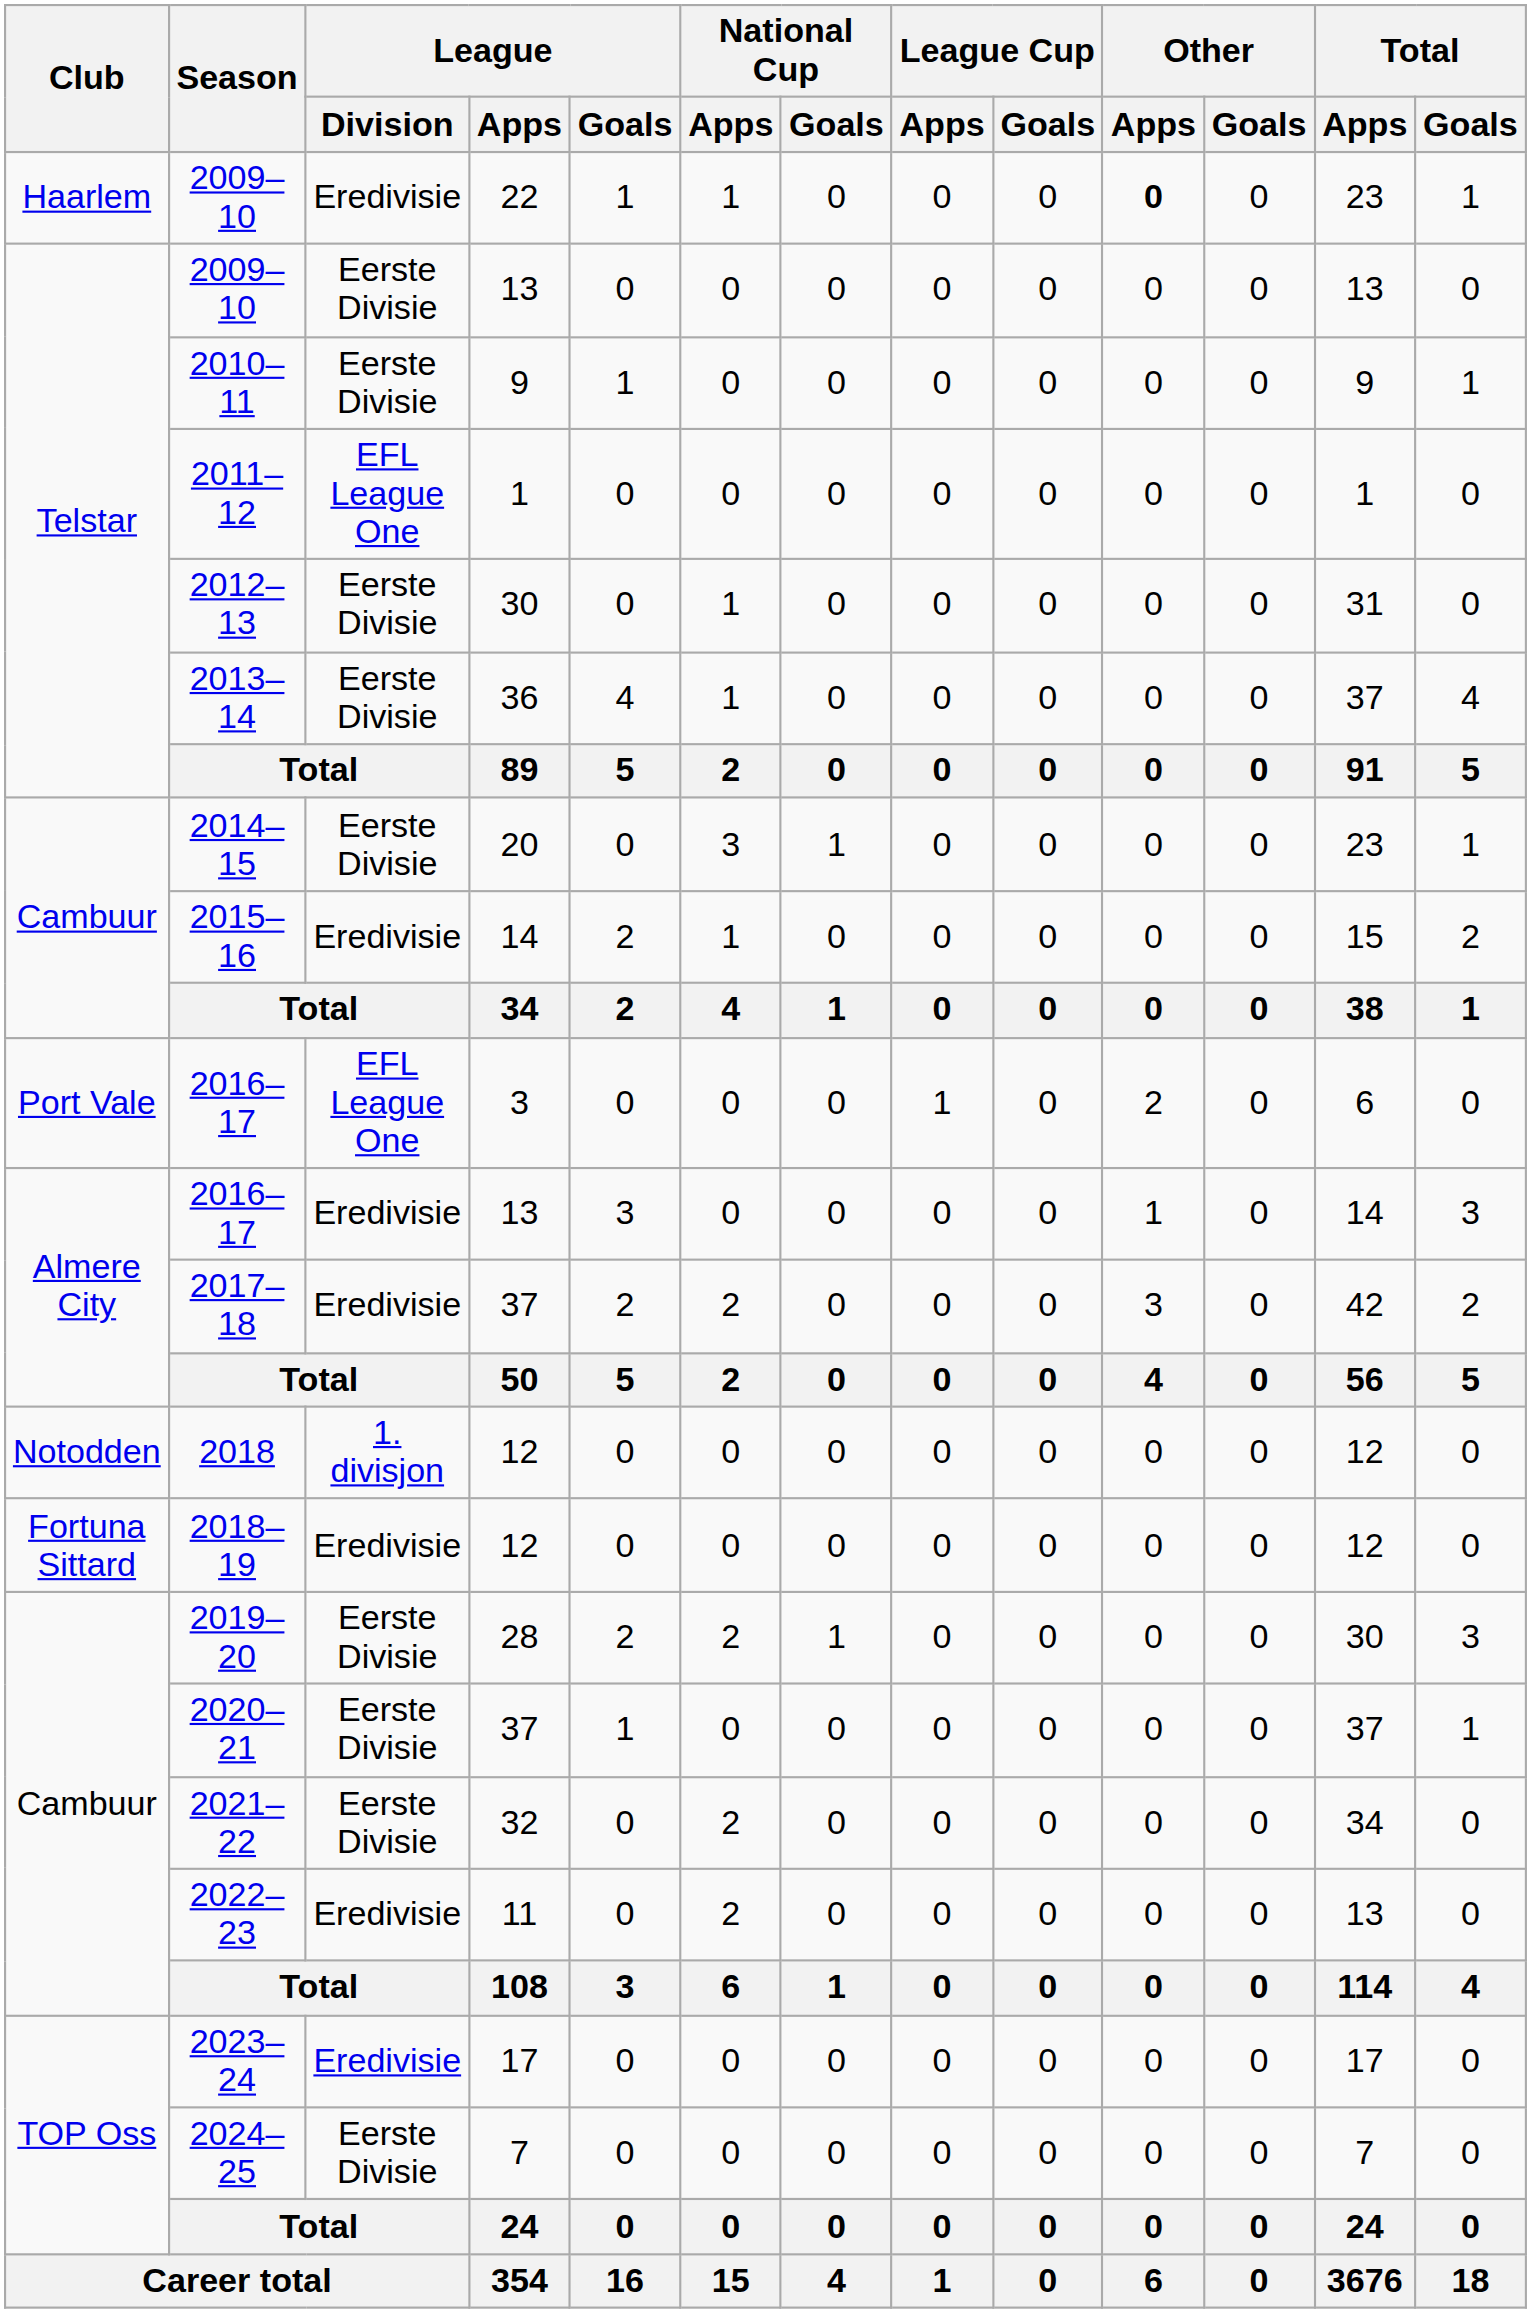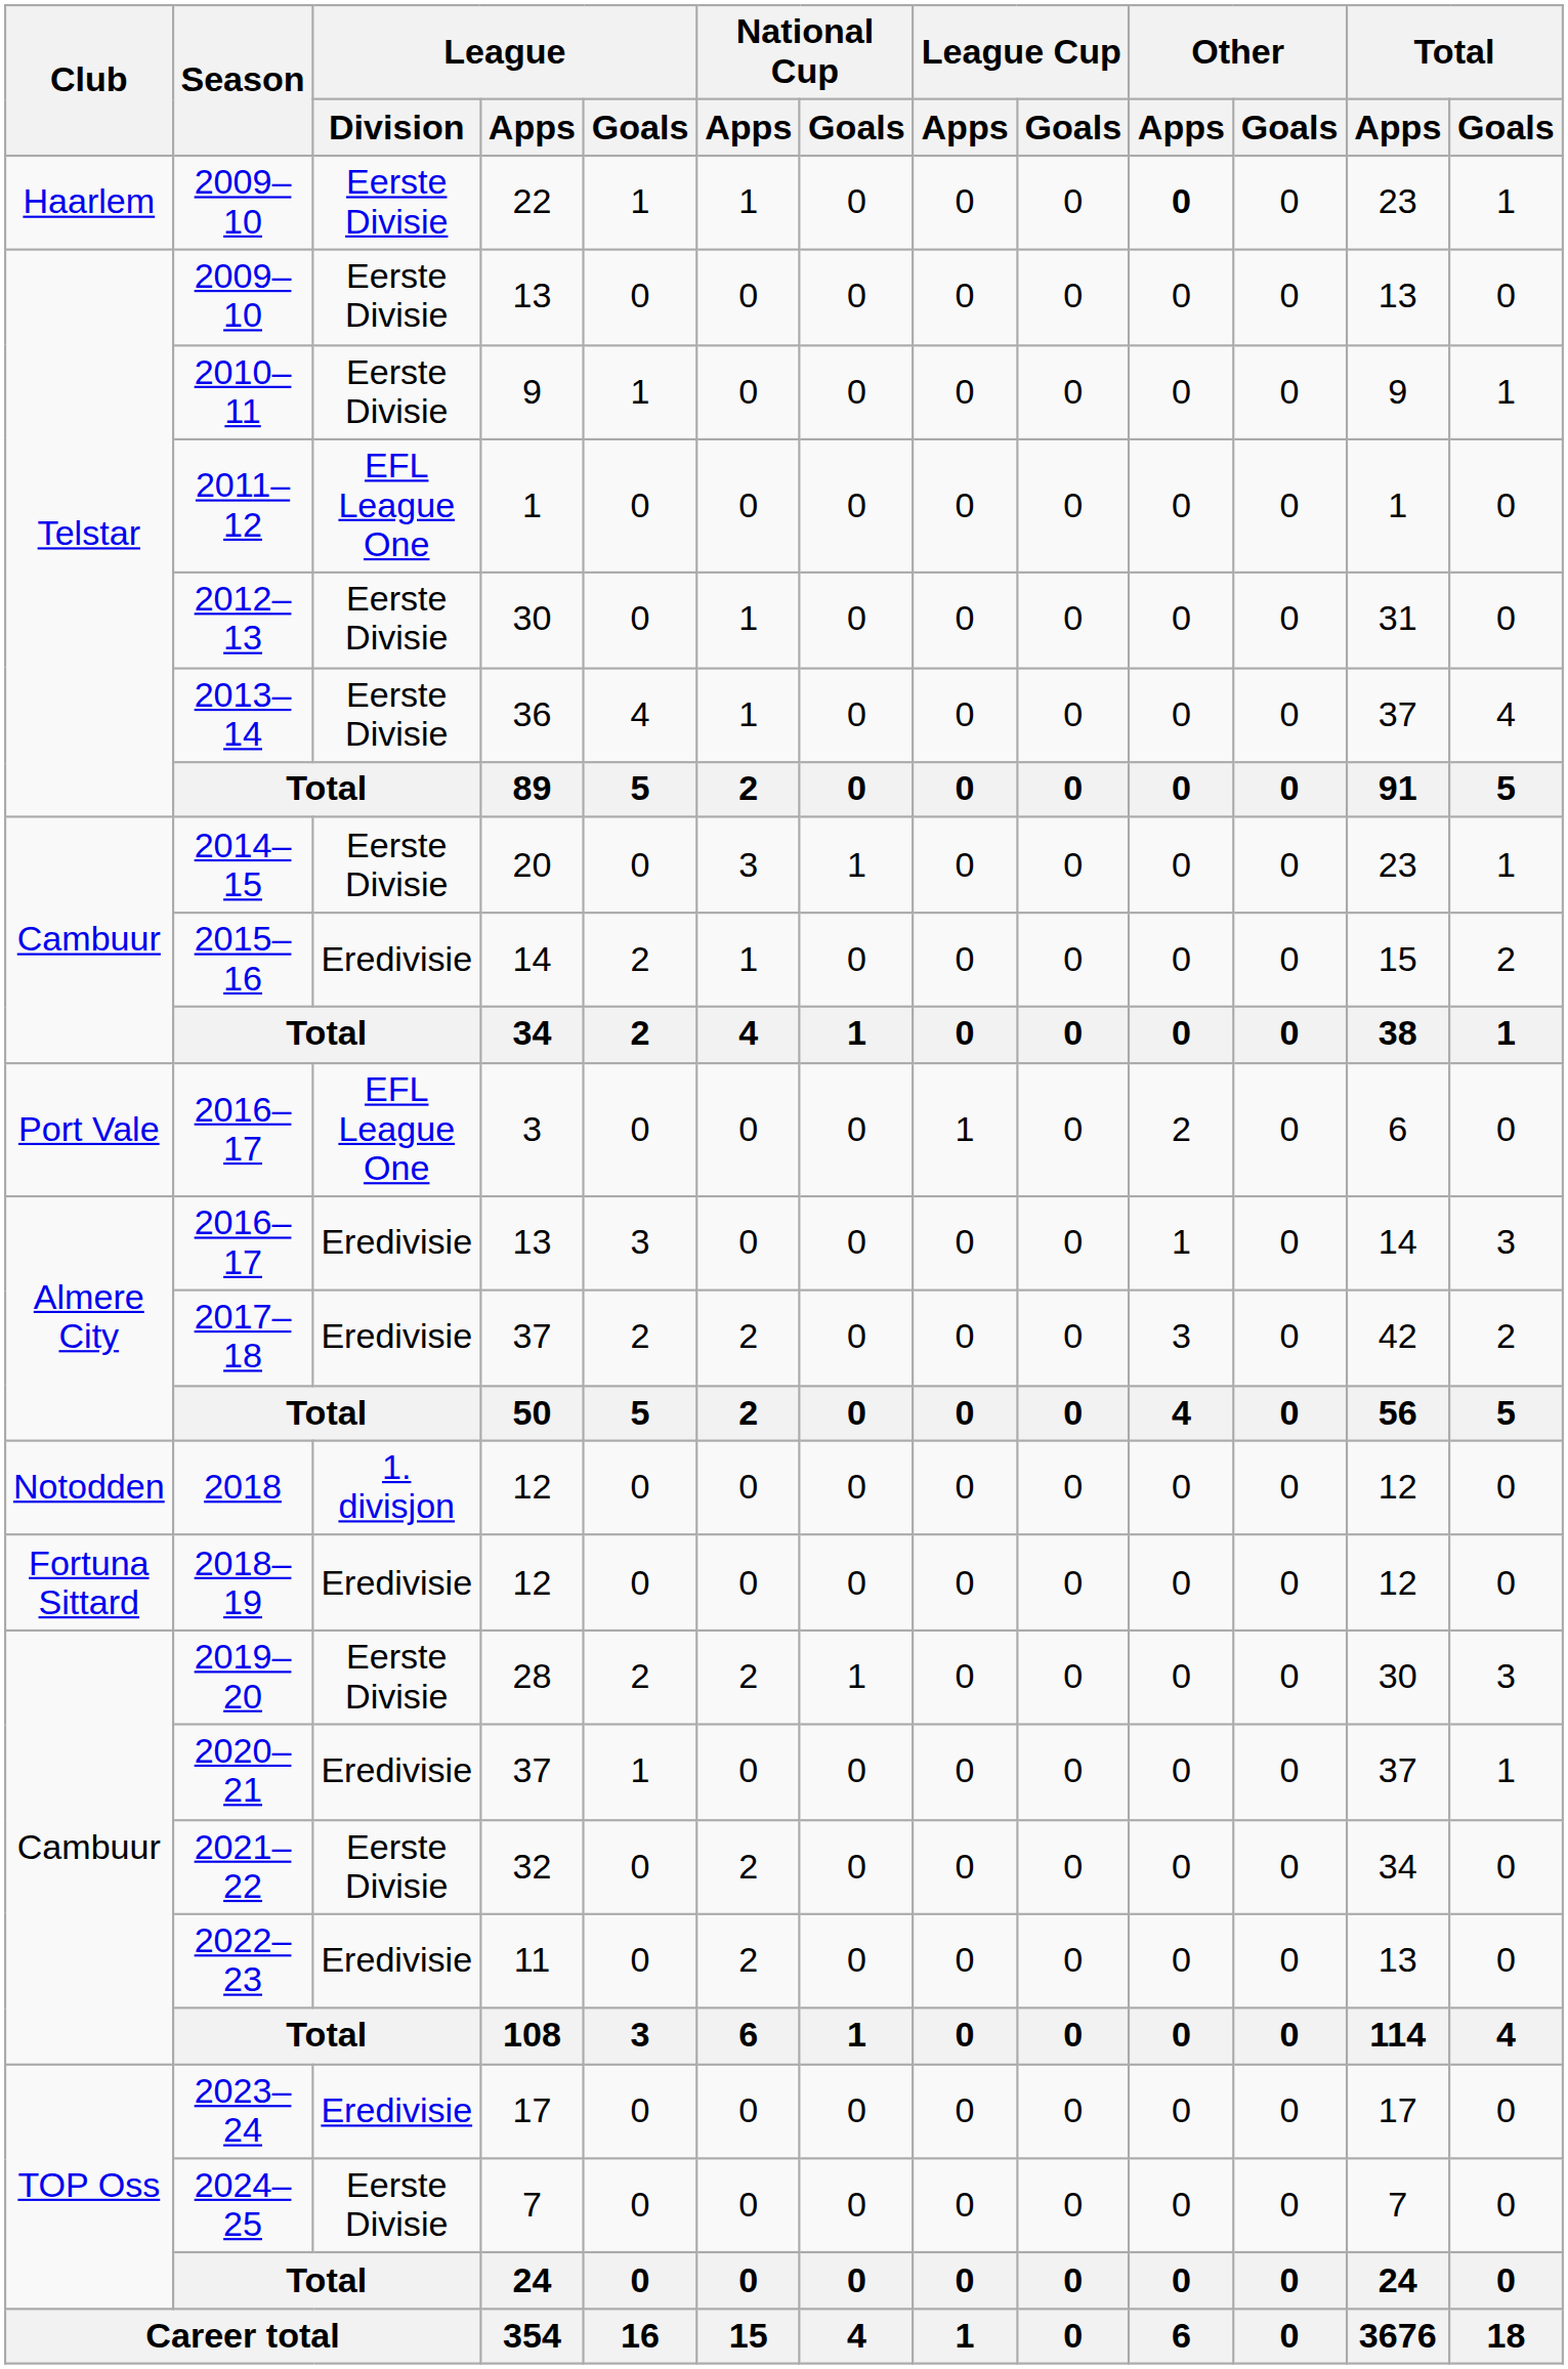2009–10 / 22 | League / Division: Eredivisie -> Eerste Divisie
2020–21 | League / Division: Eerste Divisie -> Eredivisie
